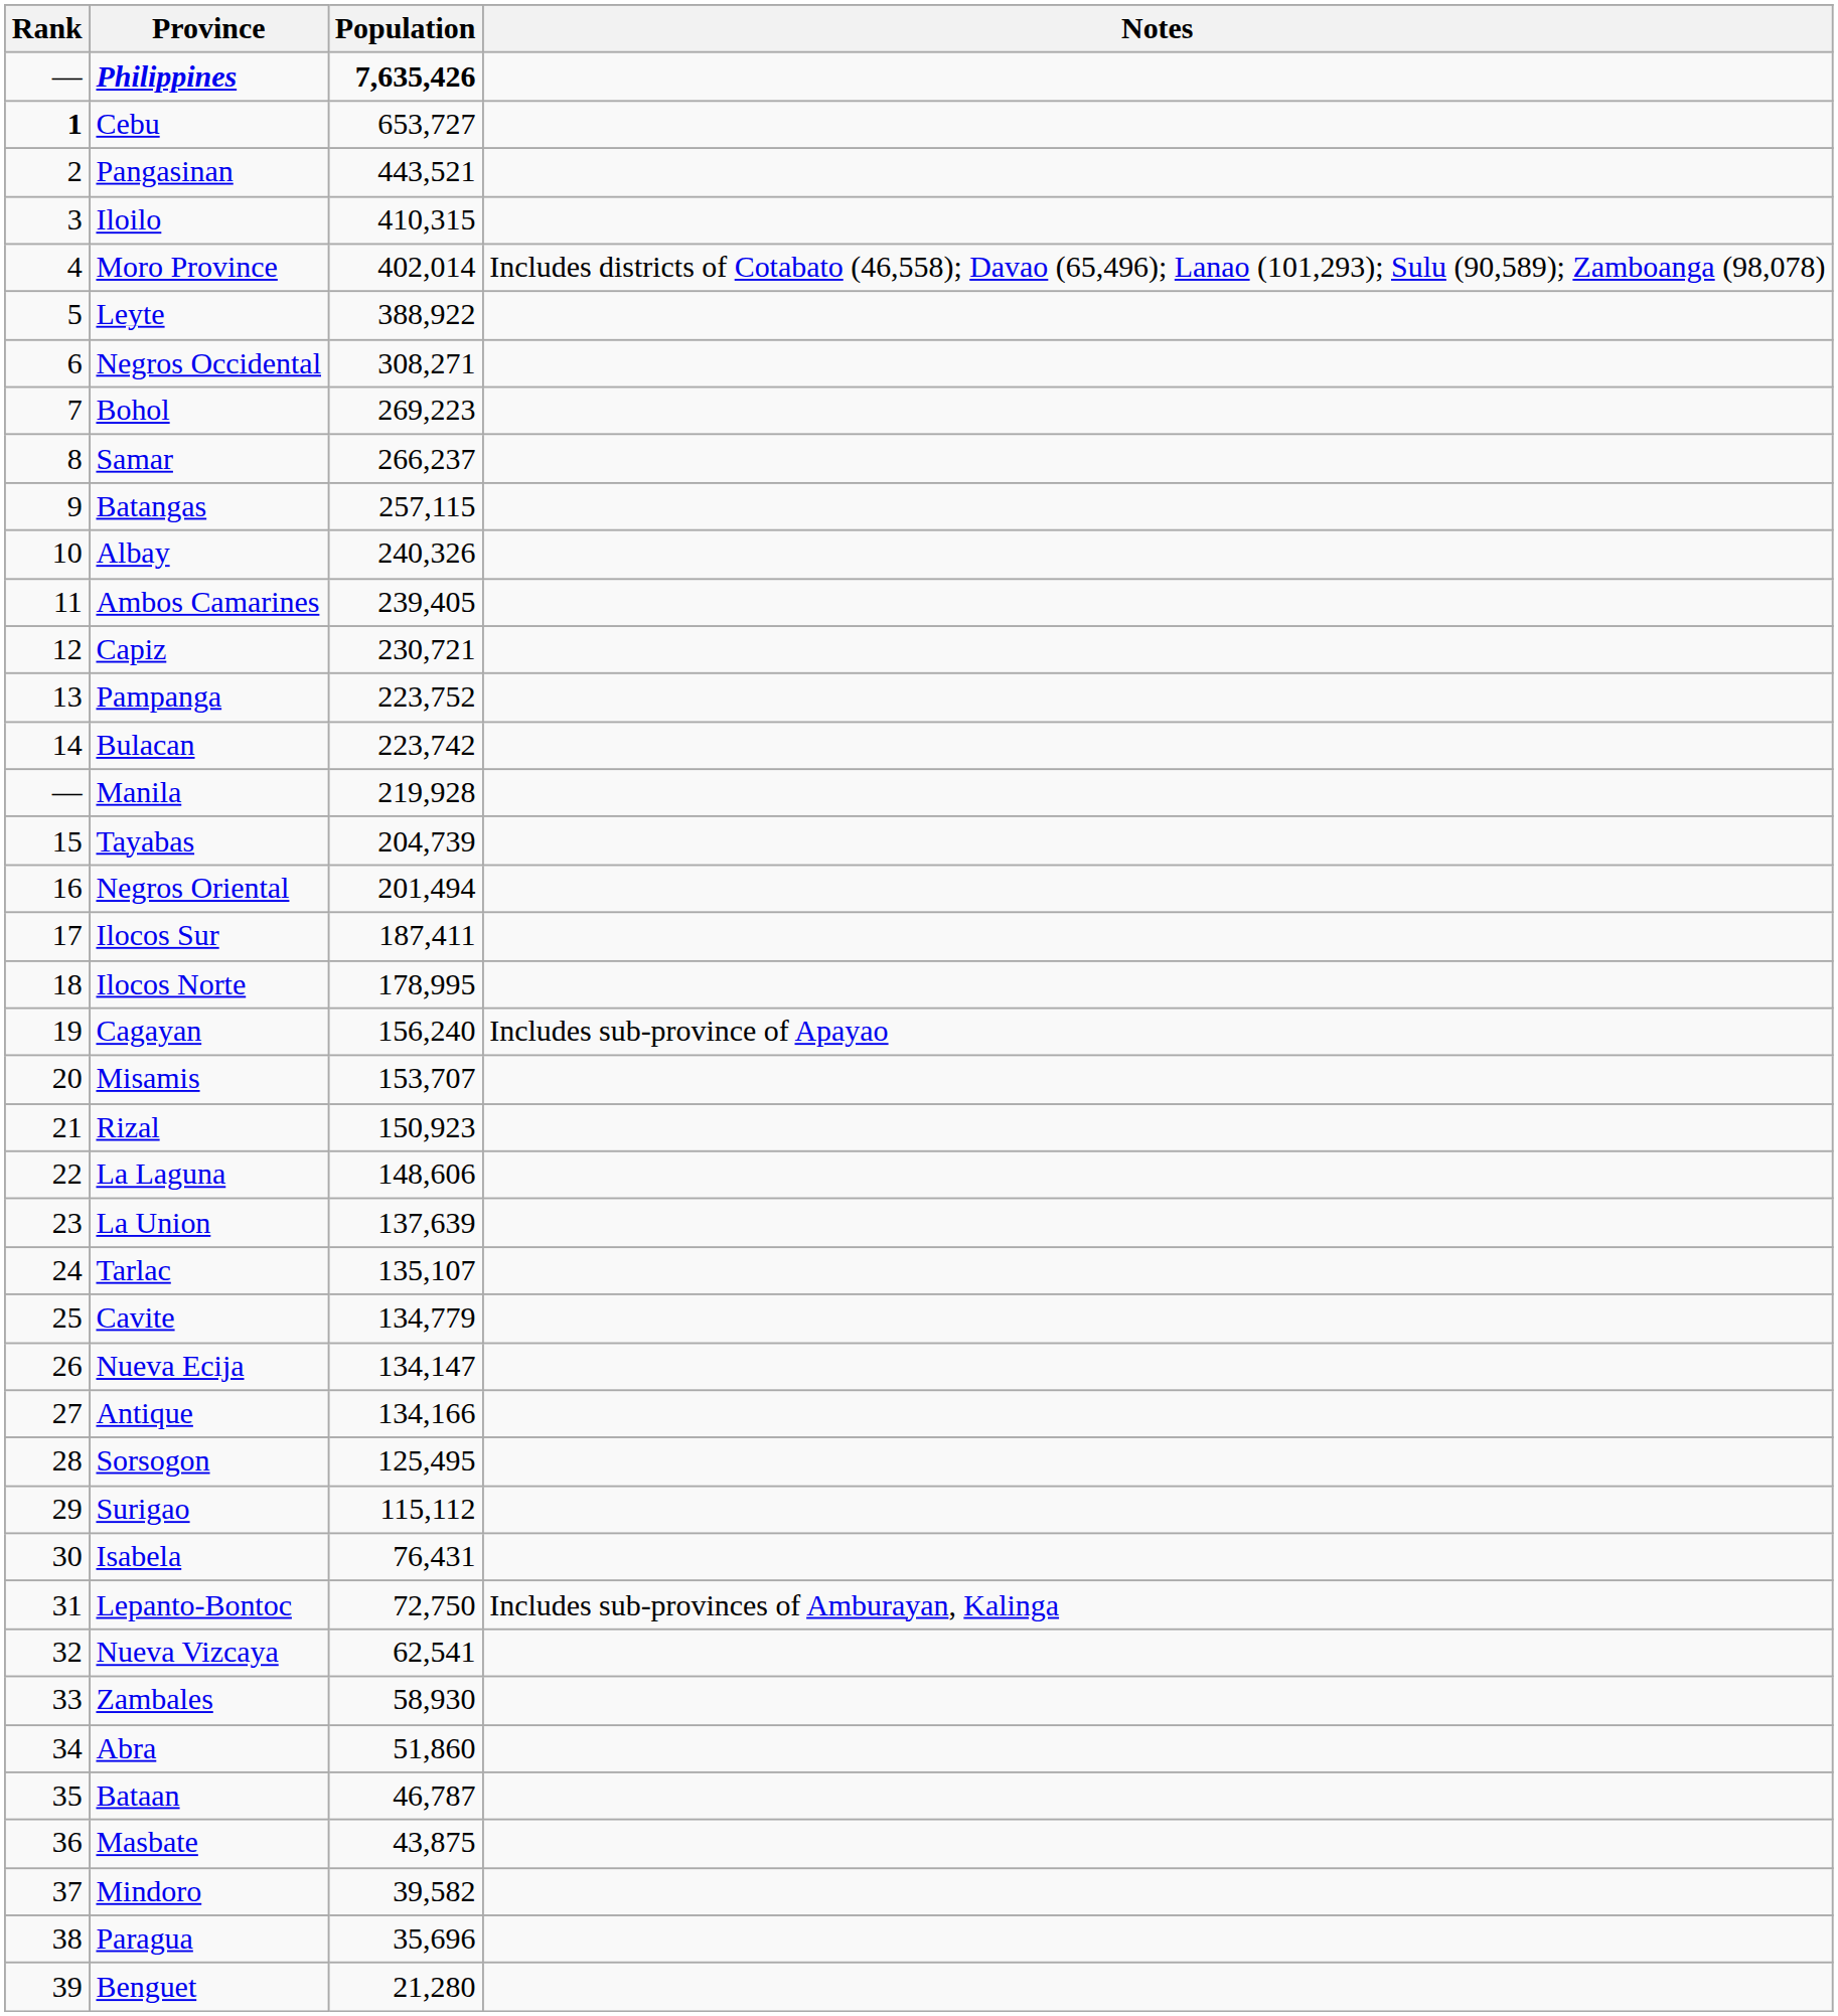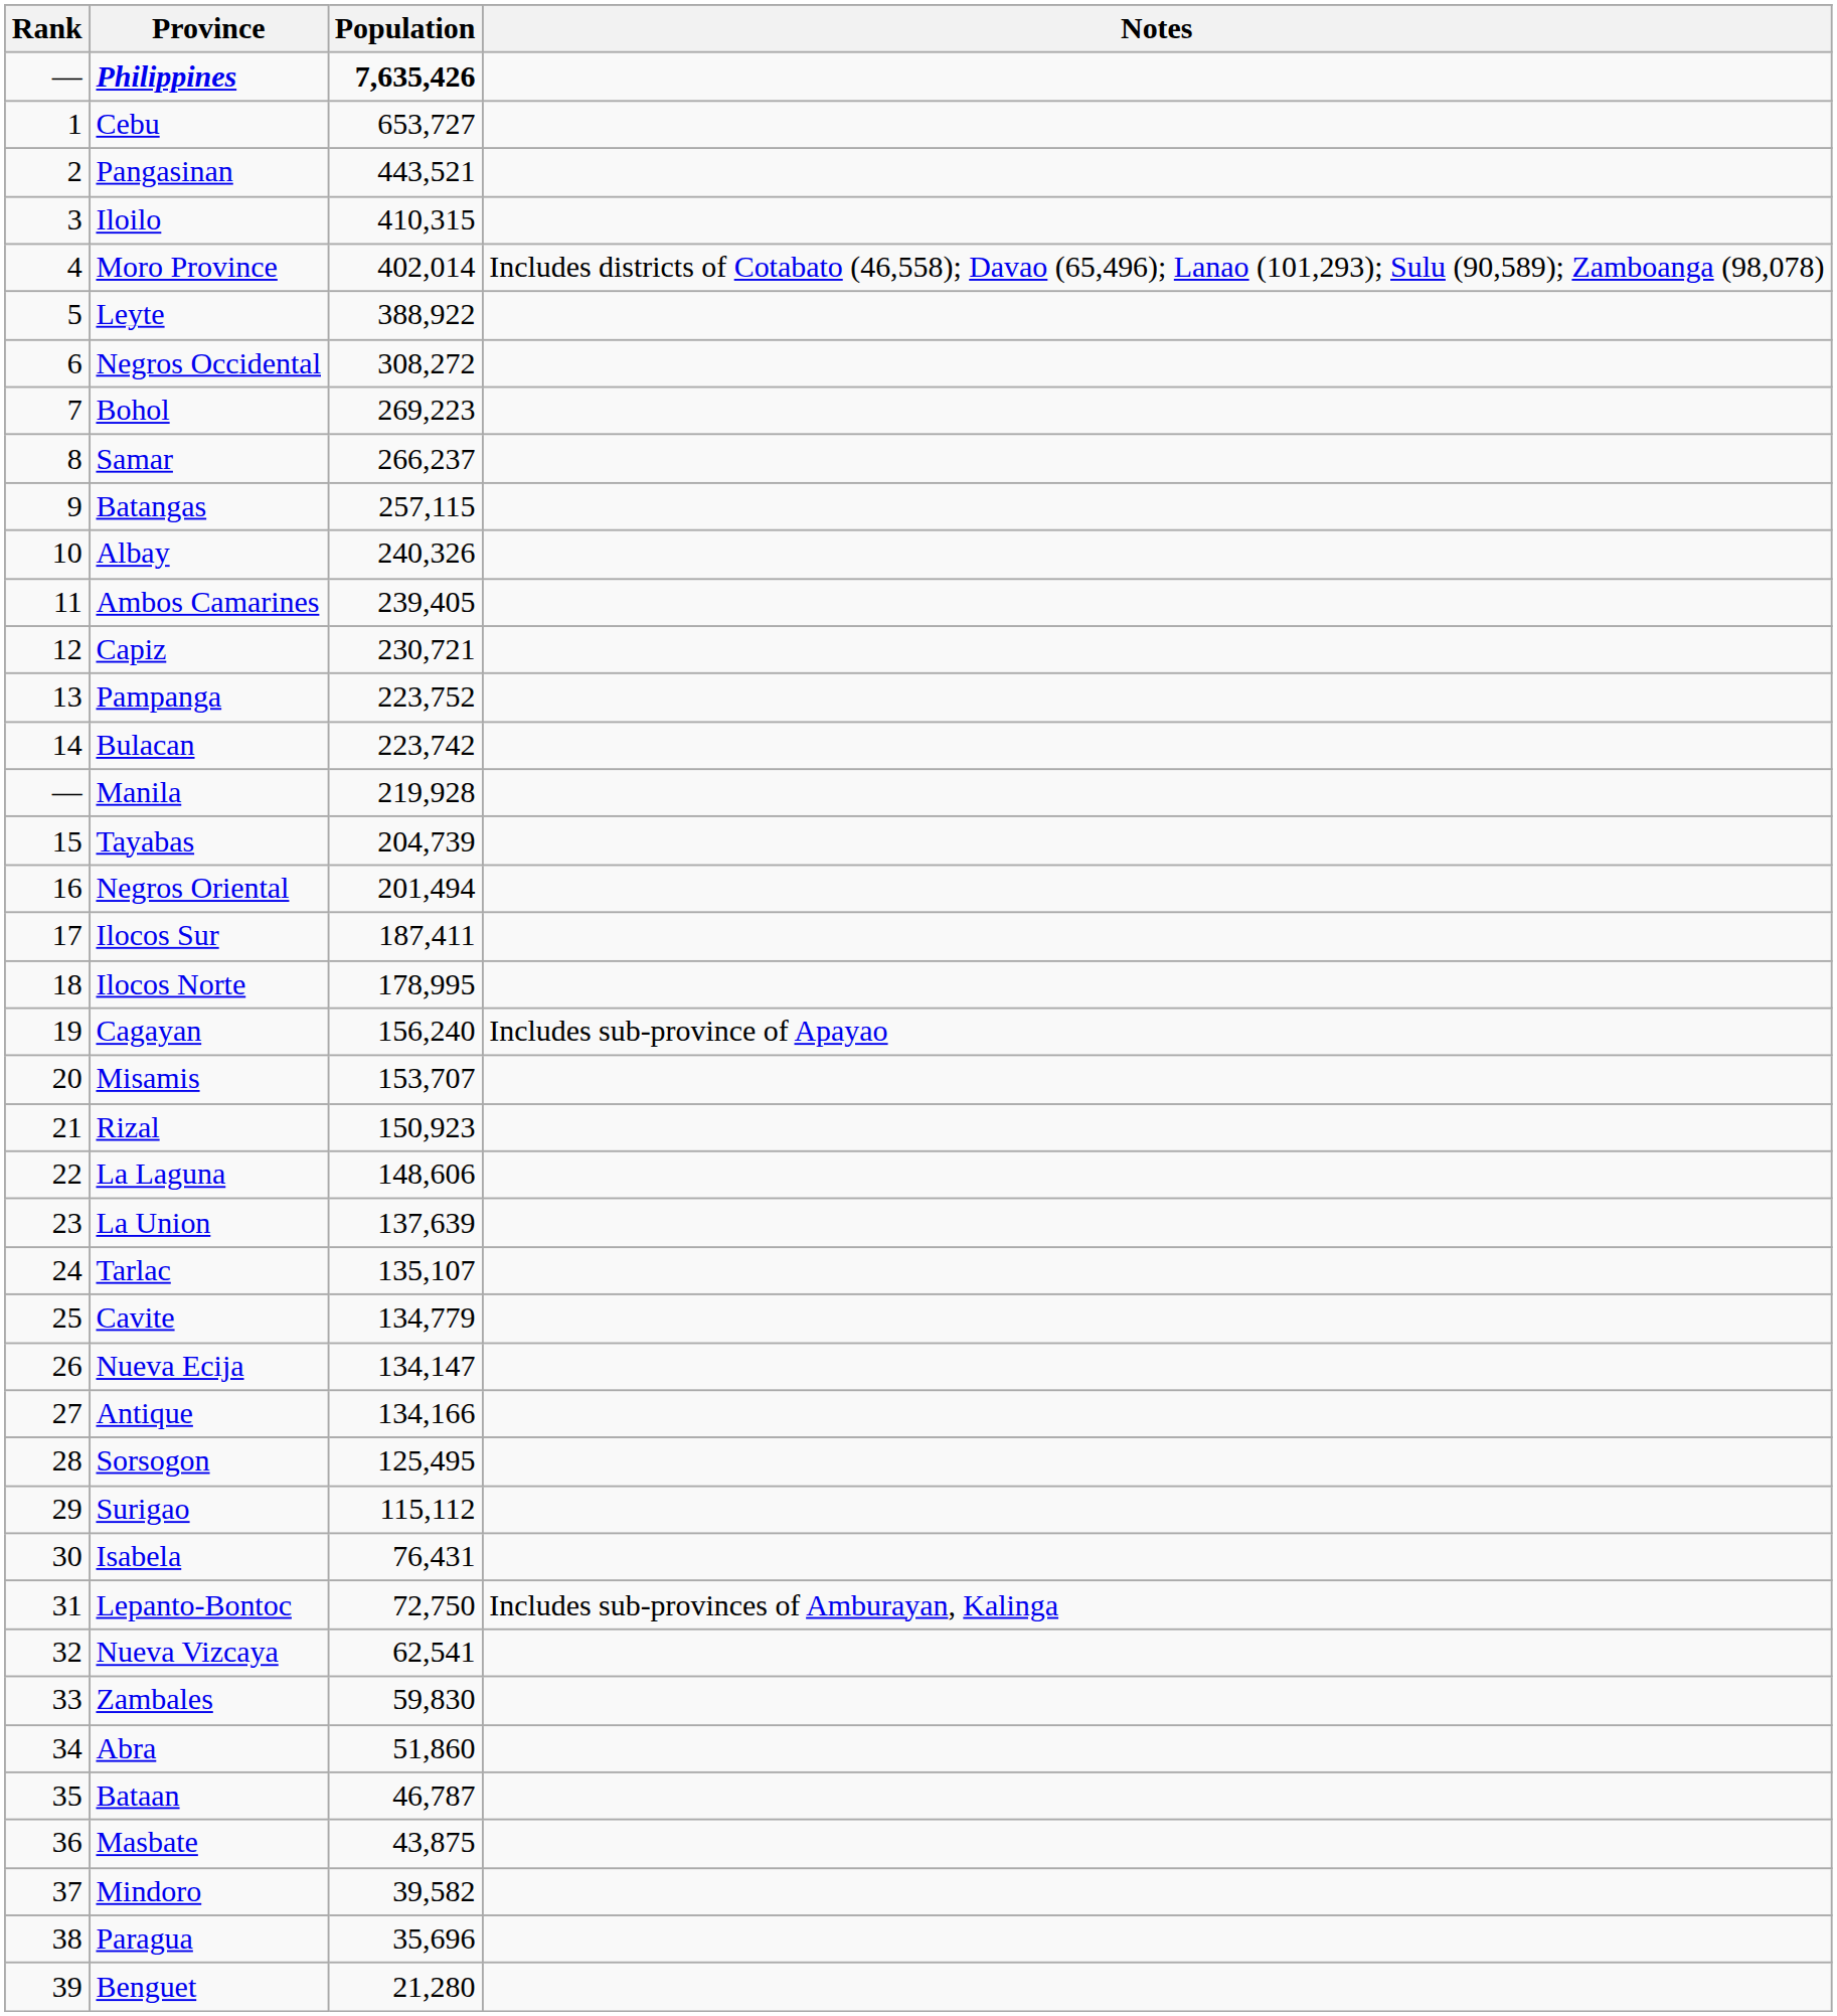Cebu | Rank: bold -> normal
Negros Occidental | Population: 308,271 -> 308,272
Zambales | Population: 58,930 -> 59,830
